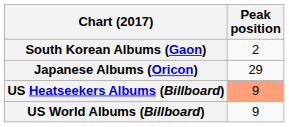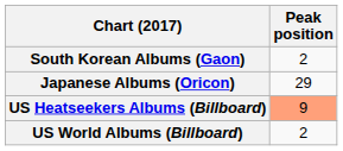US World Albums (Billboard) | Peak position: 9 -> 2
